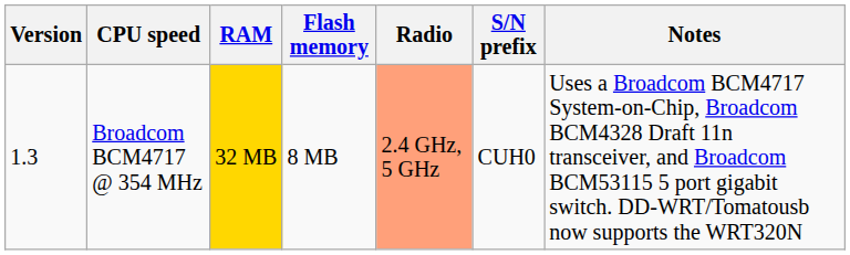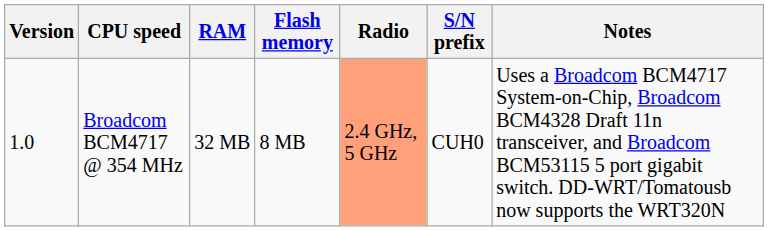Broadcom BCM4717 @ 354 MHz | Version: 1.3 -> 1.0
Broadcom BCM4717 @ 354 MHz | RAM: gold background -> no background
